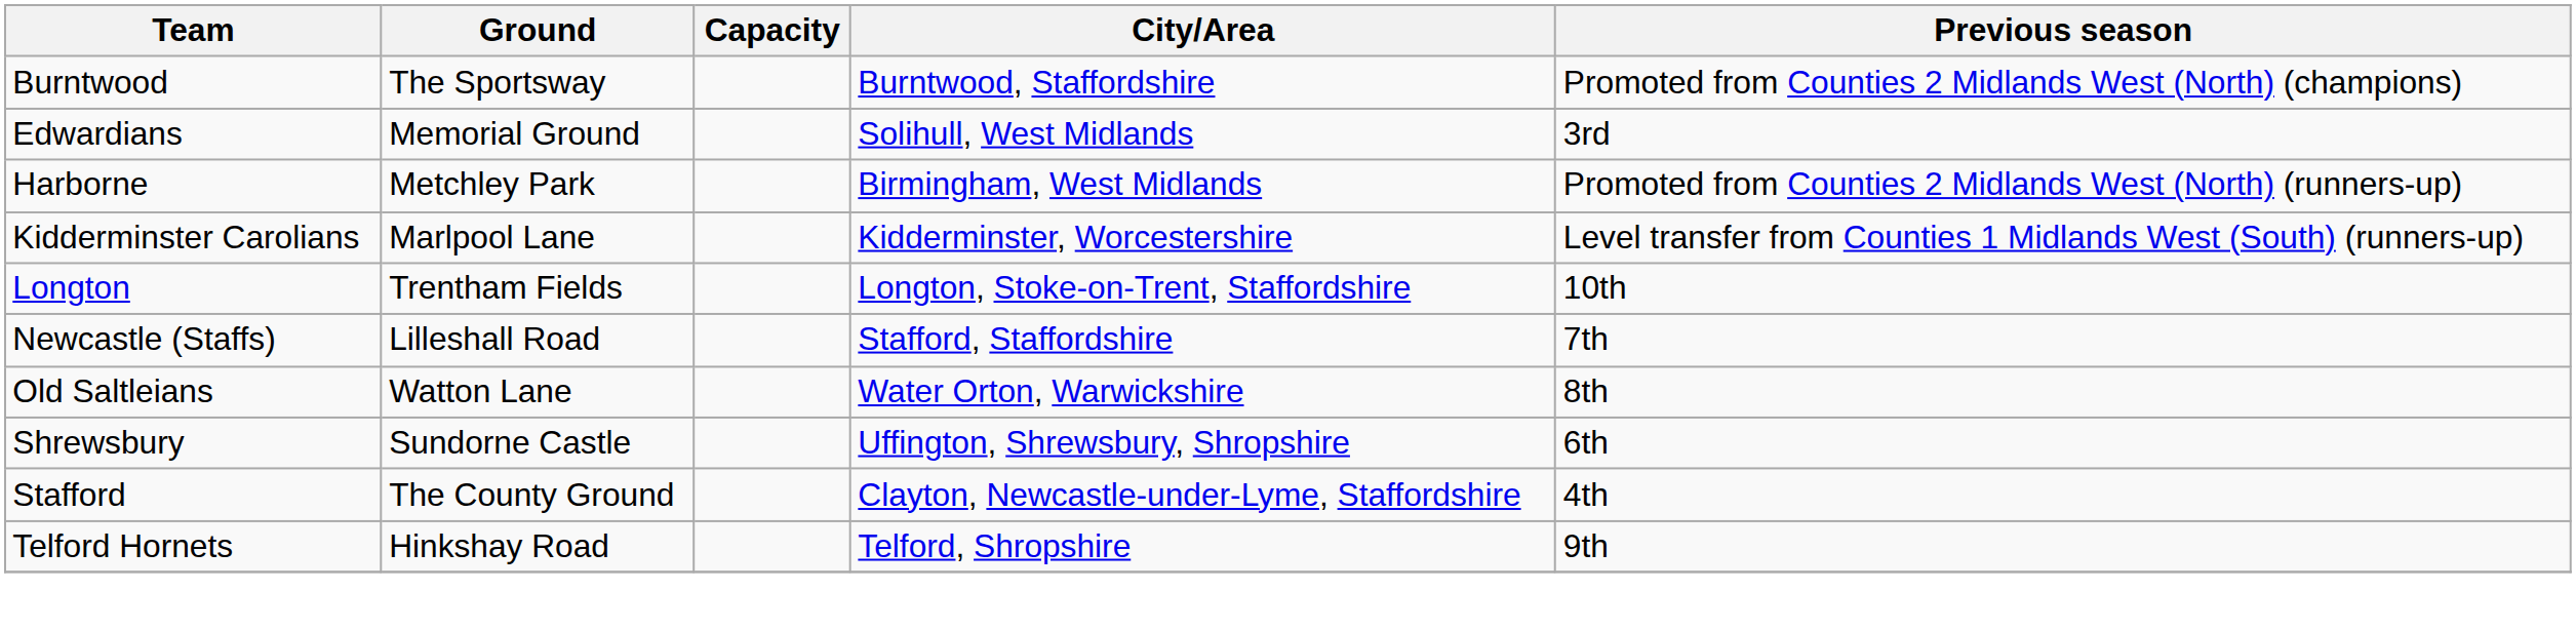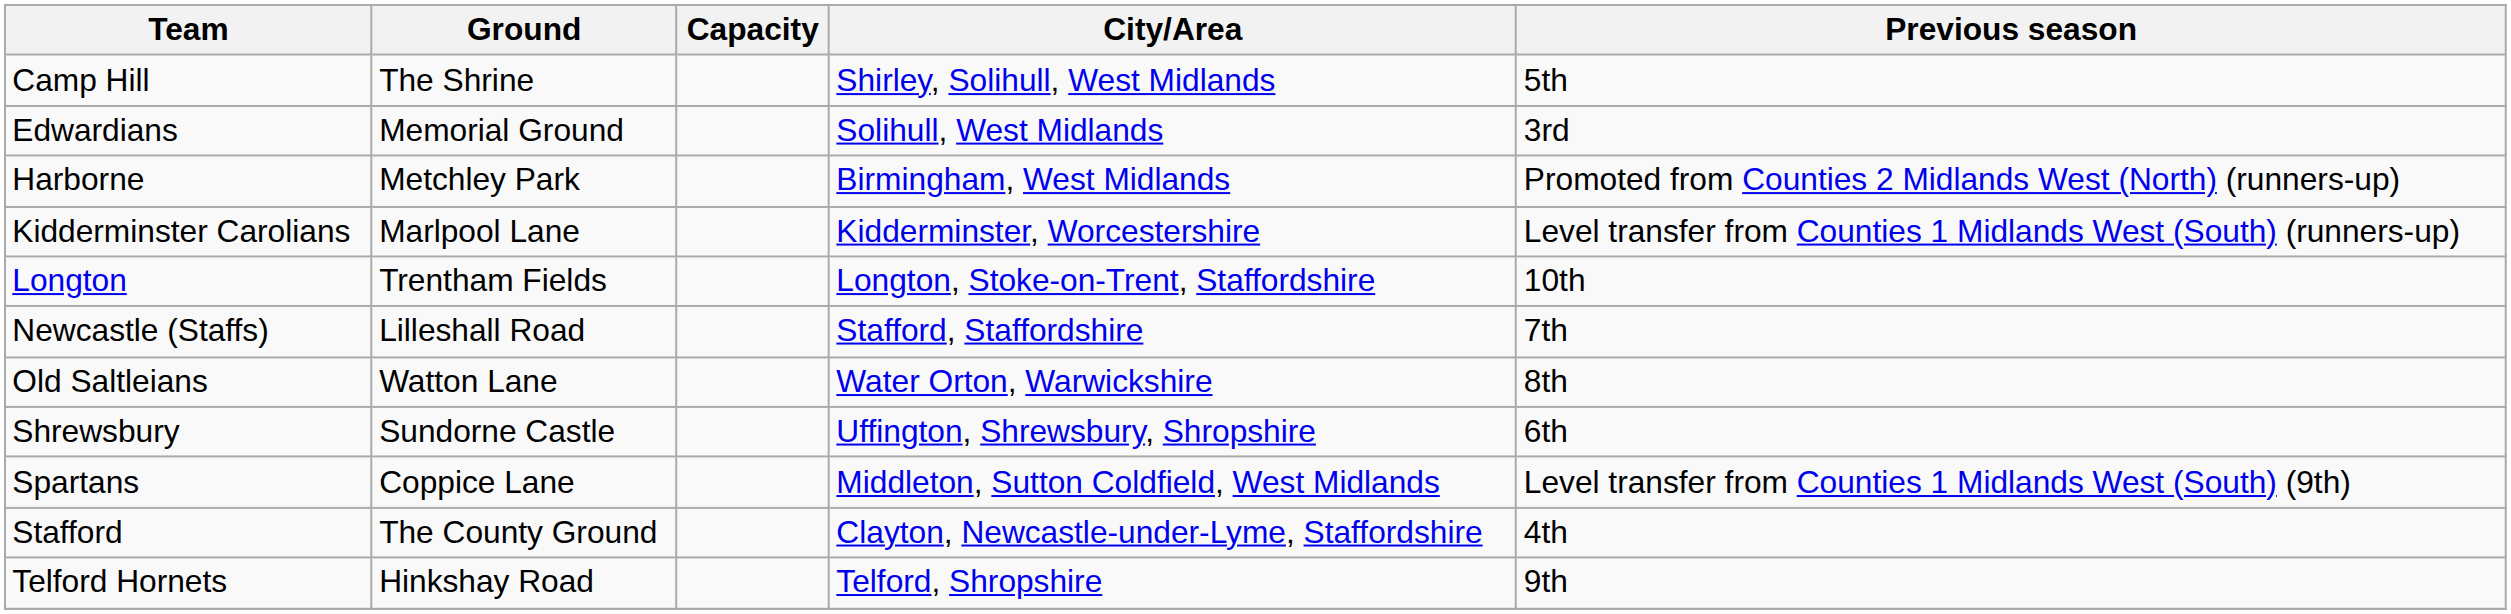- row: Burntwood | The Sportsway | Burntwood, Staffordshire | Promoted from Counties 2 Midlands West (North) (champions)
+ row: Camp Hill | The Shrine | Shirley, Solihull, West Midlands | 5th
+ row: Spartans | Coppice Lane | Middleton, Sutton Coldfield, West Midlands | Level transfer from Counties 1 Midlands West (South) (9th)
